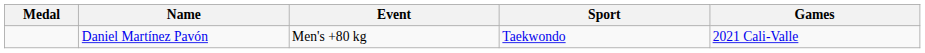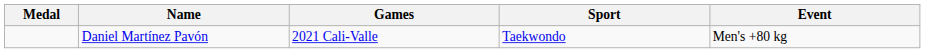columns swapped: Games <-> Event
